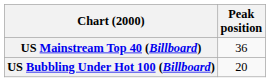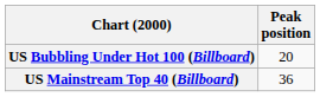rows swapped: US Bubbling Under Hot 100 (Billboard) <-> US Mainstream Top 40 (Billboard)
